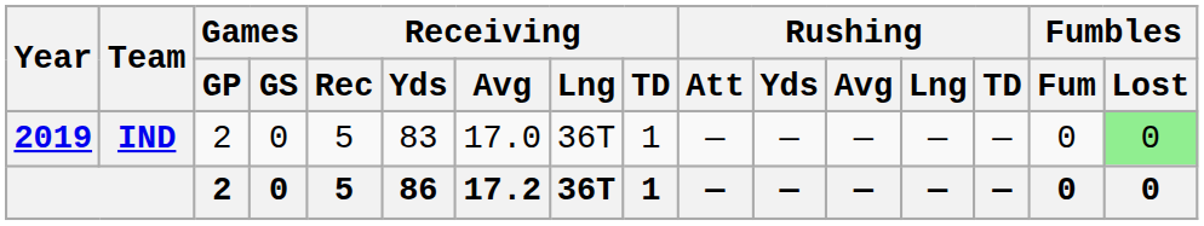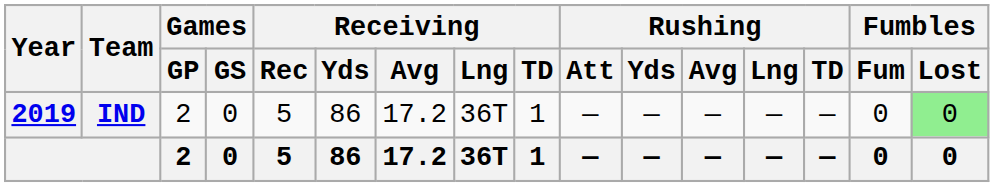IND | Receiving / Yds: 83 -> 86
IND | Receiving / Avg: 17.0 -> 17.2
